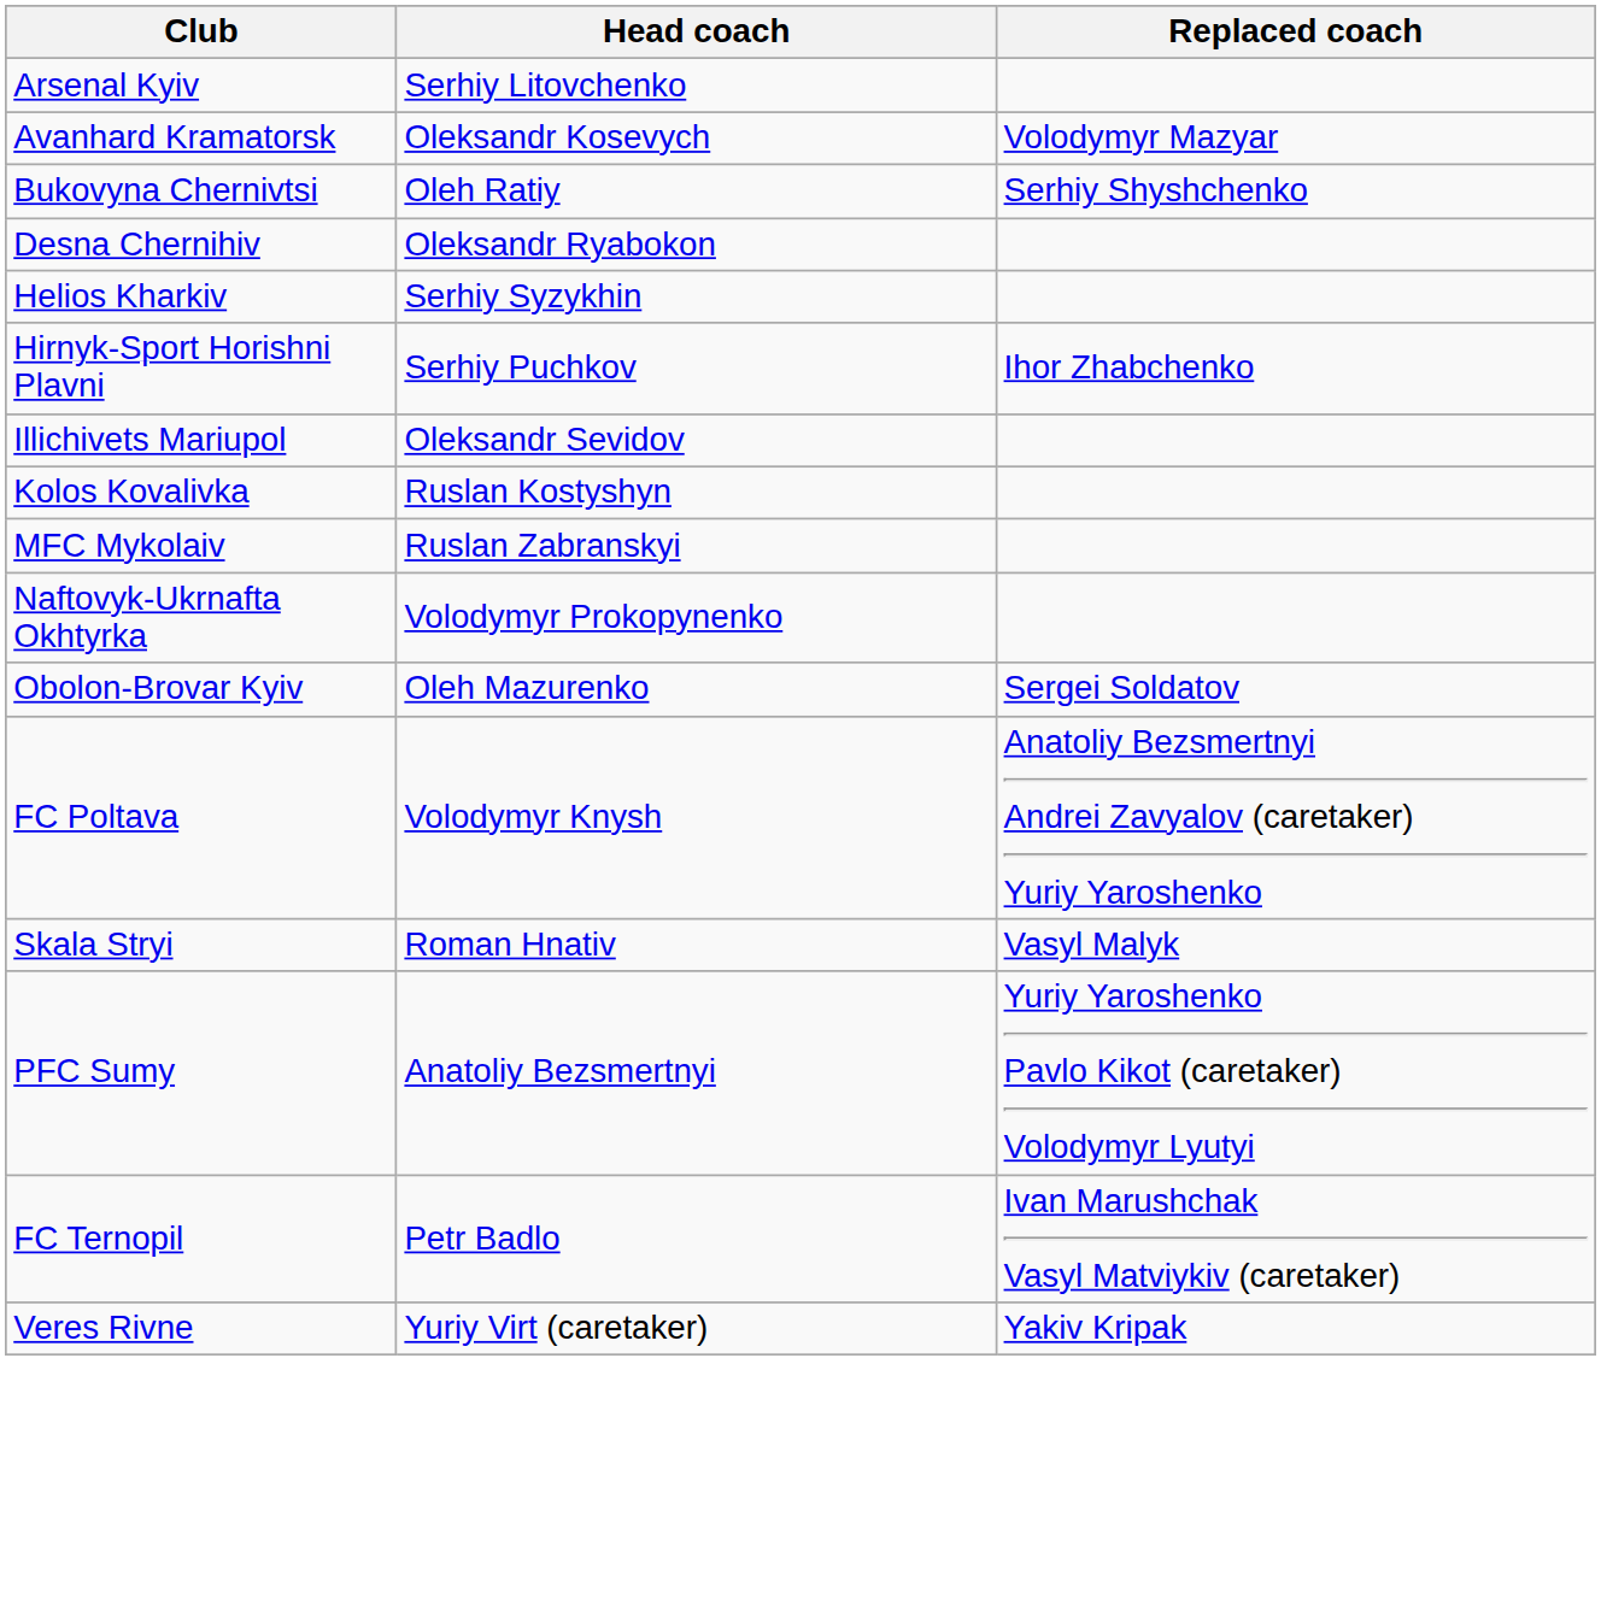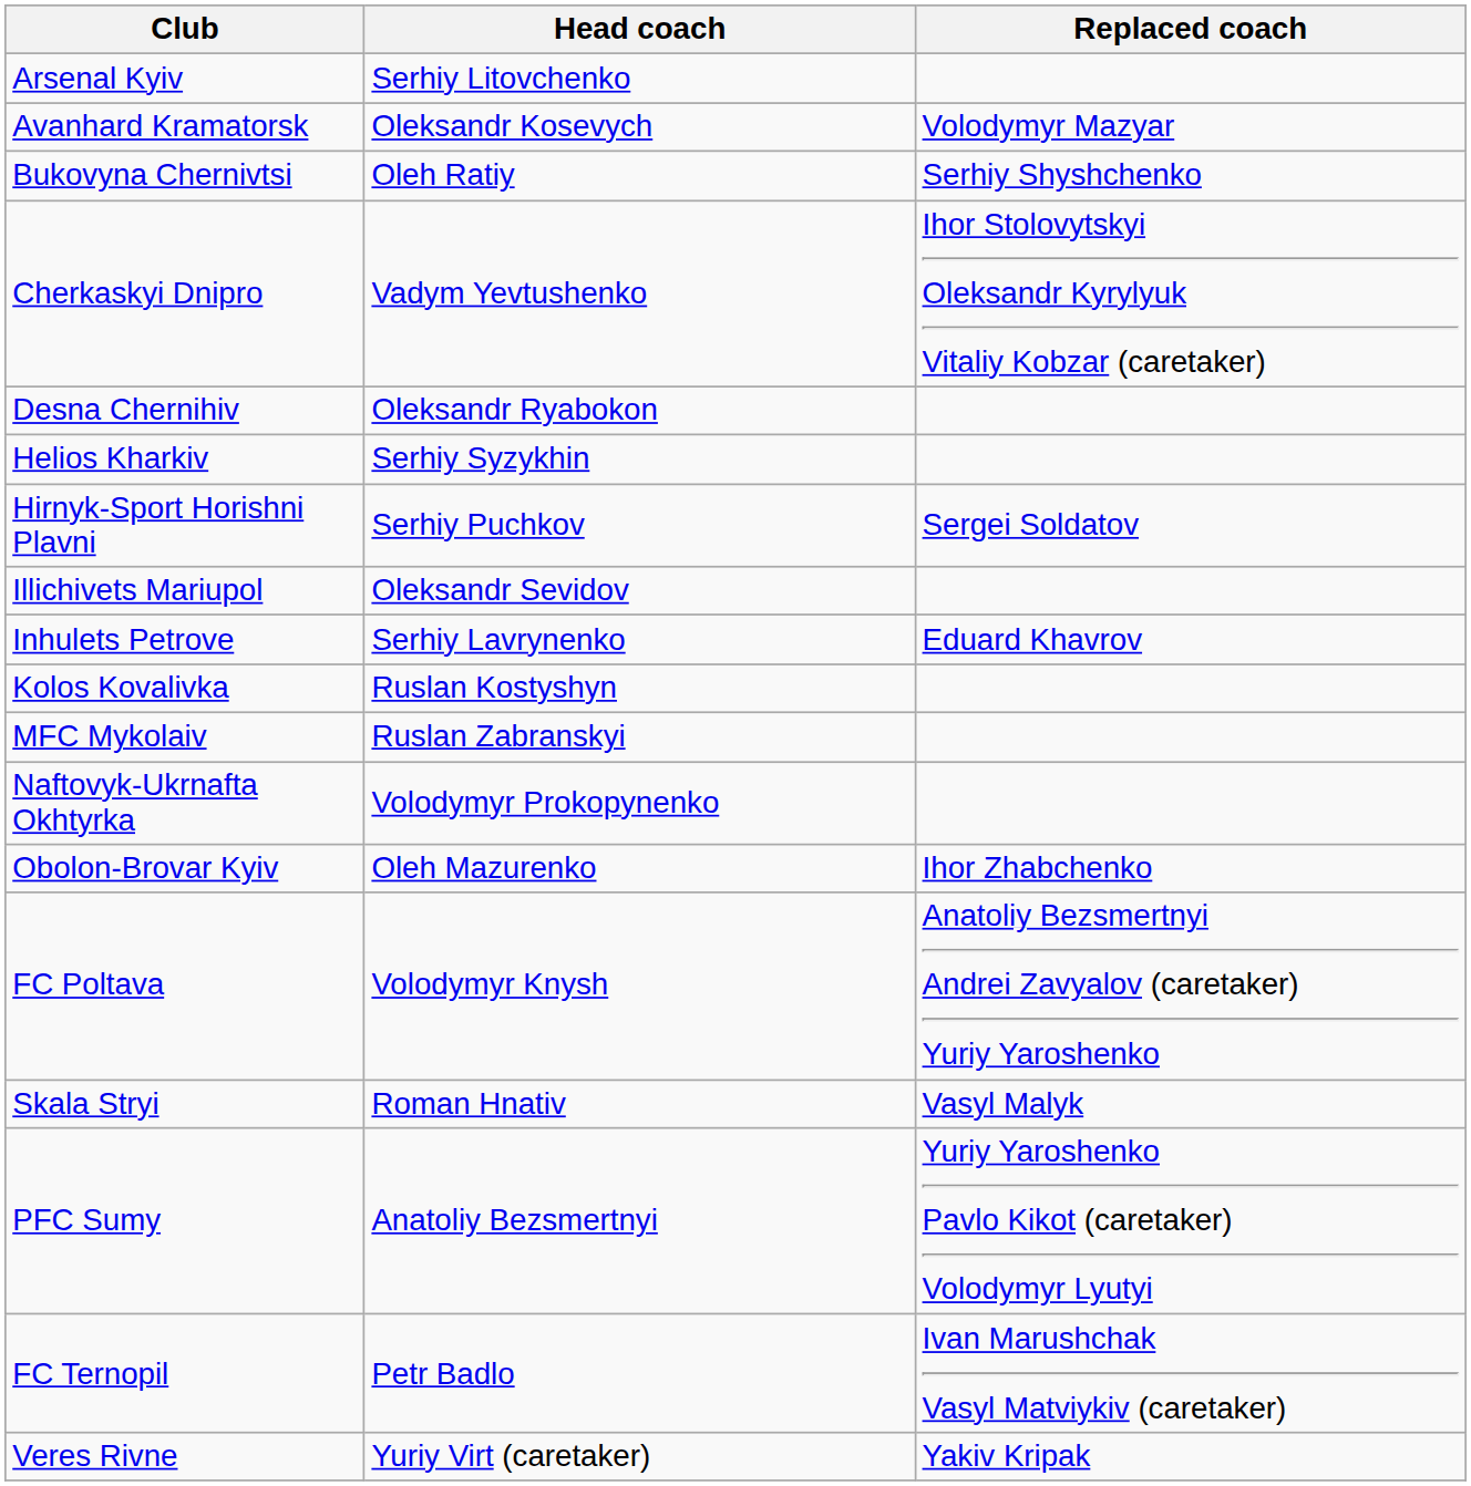+ row: Cherkaskyi Dnipro | Vadym Yevtushenko | Ihor Stolovytskyi Oleksandr Kyrylyuk Vitaliy Kobzar (caretaker)
Hirnyk-Sport Horishni Plavni | Replaced coach: Ihor Zhabchenko -> Sergei Soldatov
+ row: Inhulets Petrove | Serhiy Lavrynenko | Eduard Khavrov
Obolon-Brovar Kyiv | Replaced coach: Sergei Soldatov -> Ihor Zhabchenko
